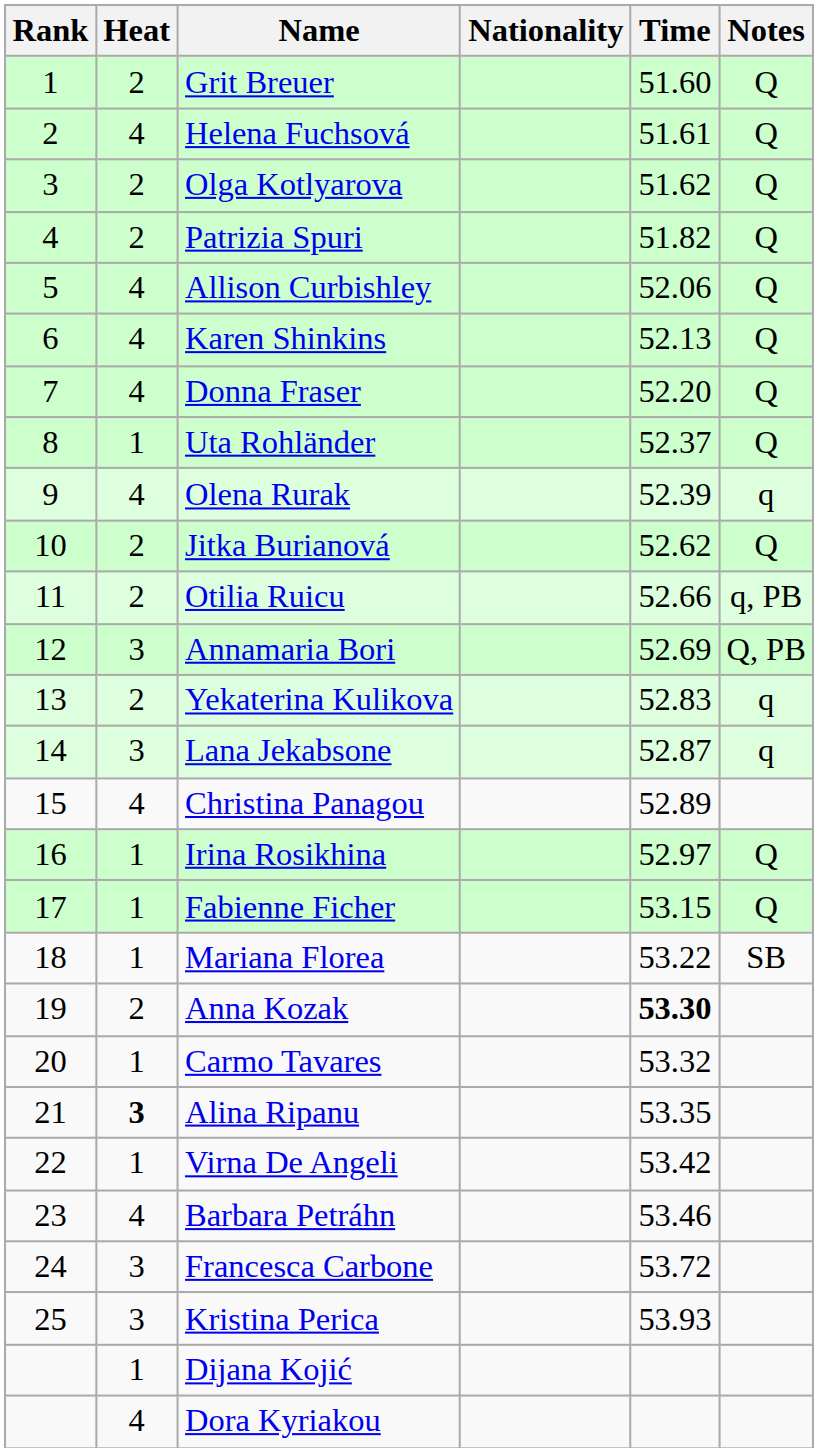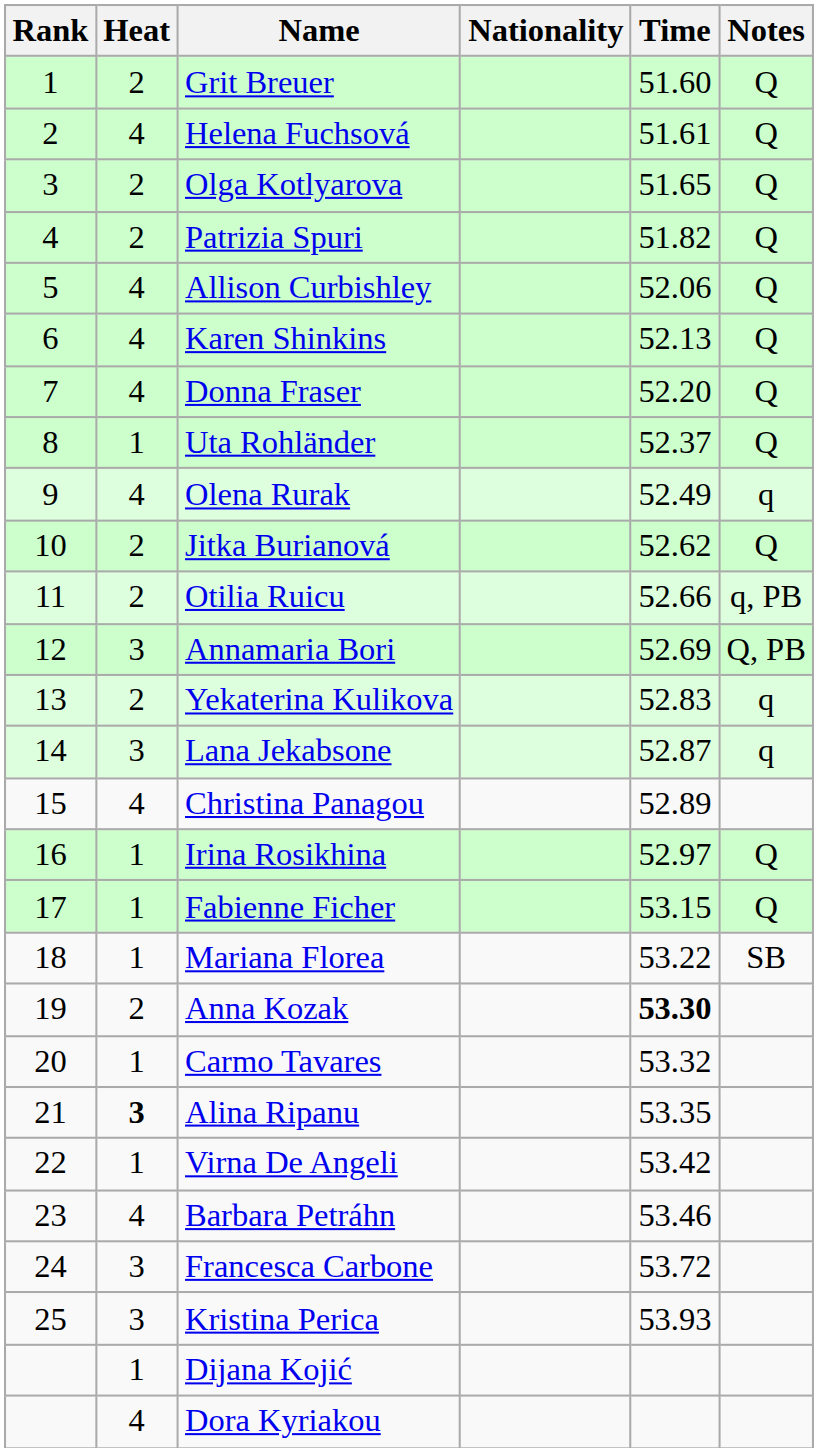Olga Kotlyarova | Time: 51.62 -> 51.65
Olena Rurak | Time: 52.39 -> 52.49
